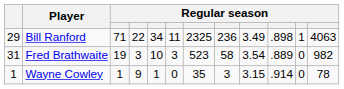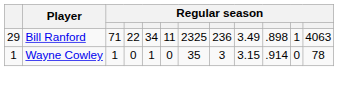- row: 31 | Fred Brathwaite | 19 | 3 | 10 | 3 | 523 | 58 | 3.54 | .889 | 0 | 982
Wayne Cowley | column 4: 9 -> 0
